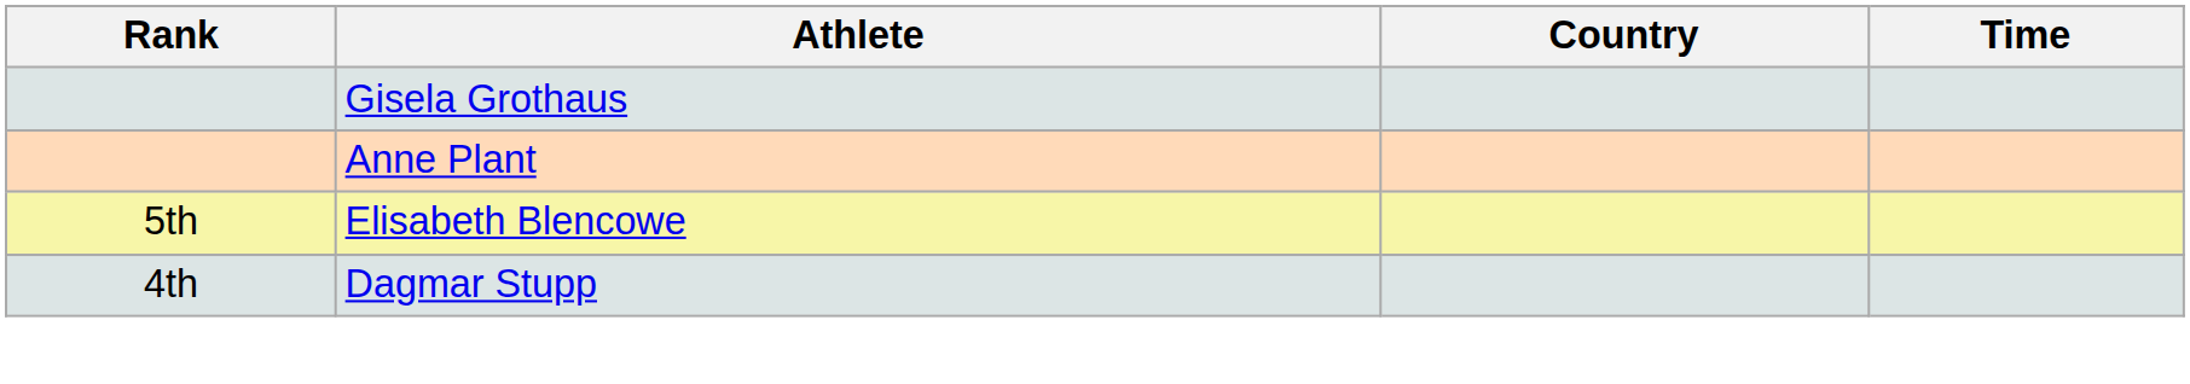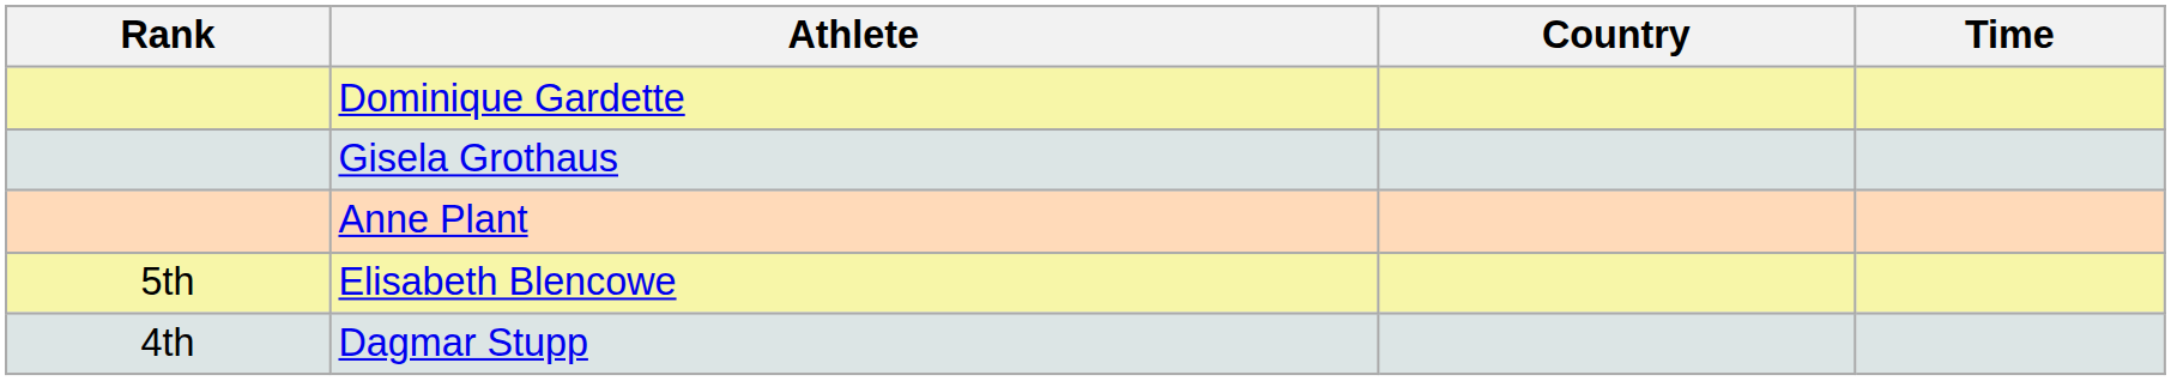+ row: Dominique Gardette
